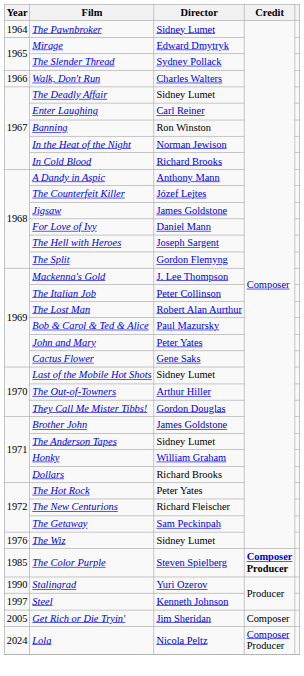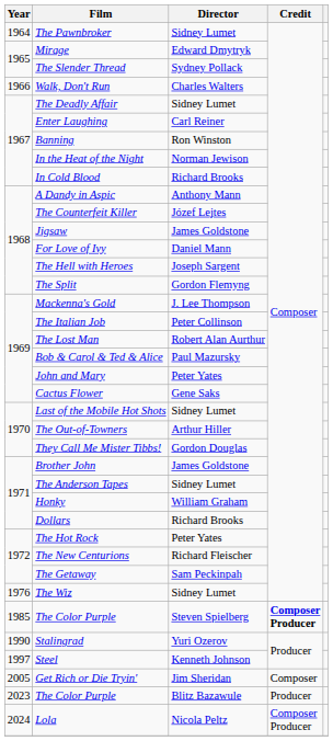+ row: 2023 | The Color Purple | Blitz Bazawule | Producer
